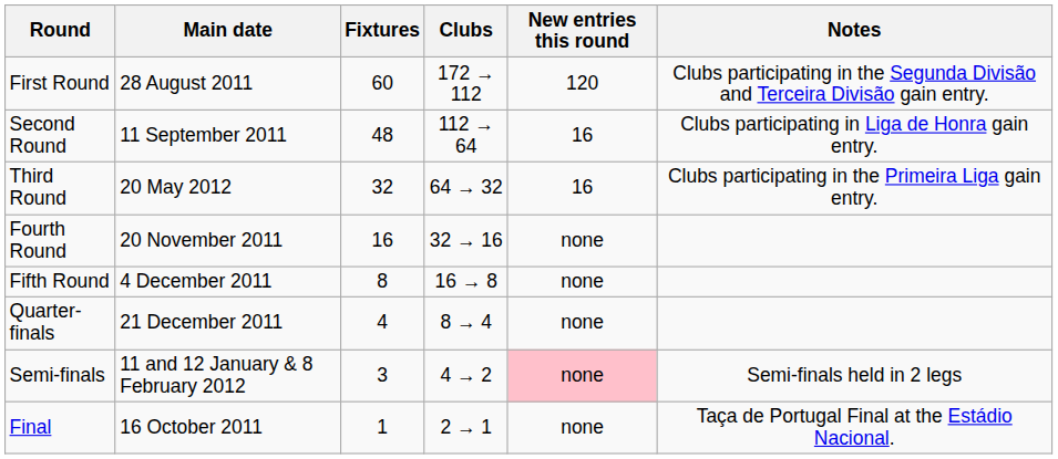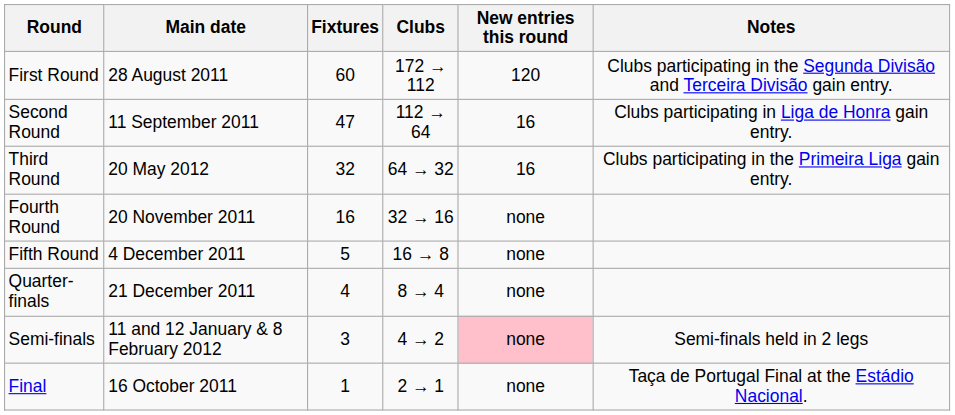Second Round | Fixtures: 48 -> 47
Fifth Round | Fixtures: 8 -> 5
